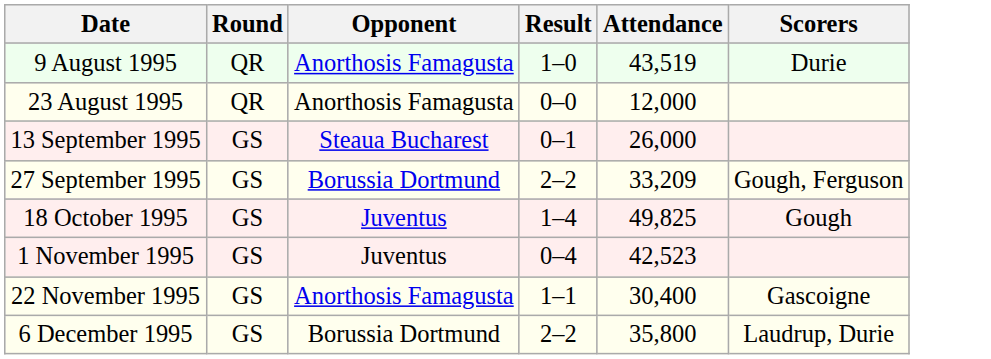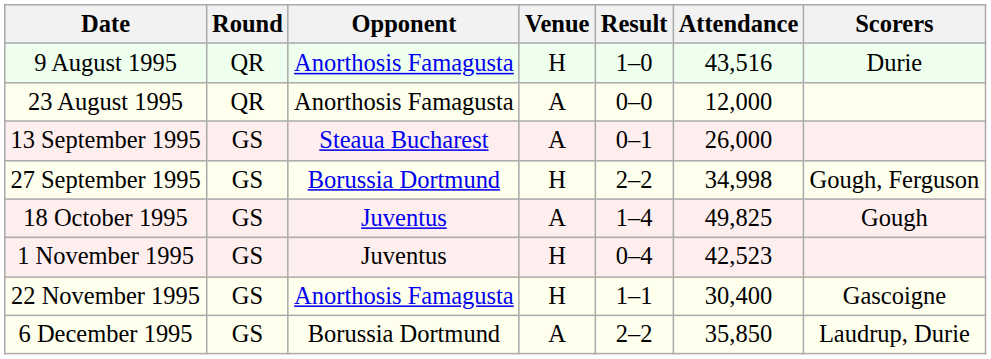+ column: Venue | H | A | A | H | A | H | H | A
9 August 1995 | Attendance: 43,519 -> 43,516
27 September 1995 | Attendance: 33,209 -> 34,998
6 December 1995 | Attendance: 35,800 -> 35,850
